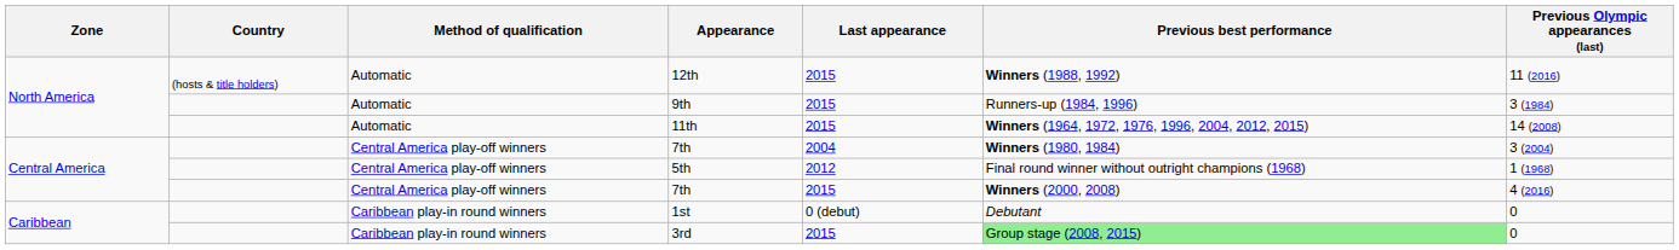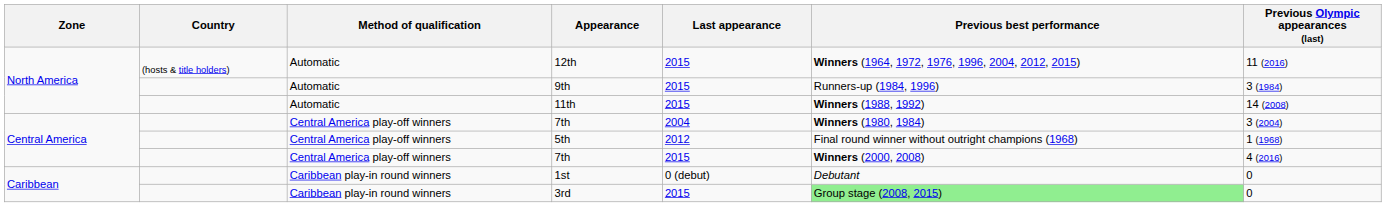12th | Previous best performance: Winners (1988, 1992) -> Winners (1964, 1972, 1976, 1996, 2004, 2012, 2015)
11th | Previous best performance: Winners (1964, 1972, 1976, 1996, 2004, 2012, 2015) -> Winners (1988, 1992)
